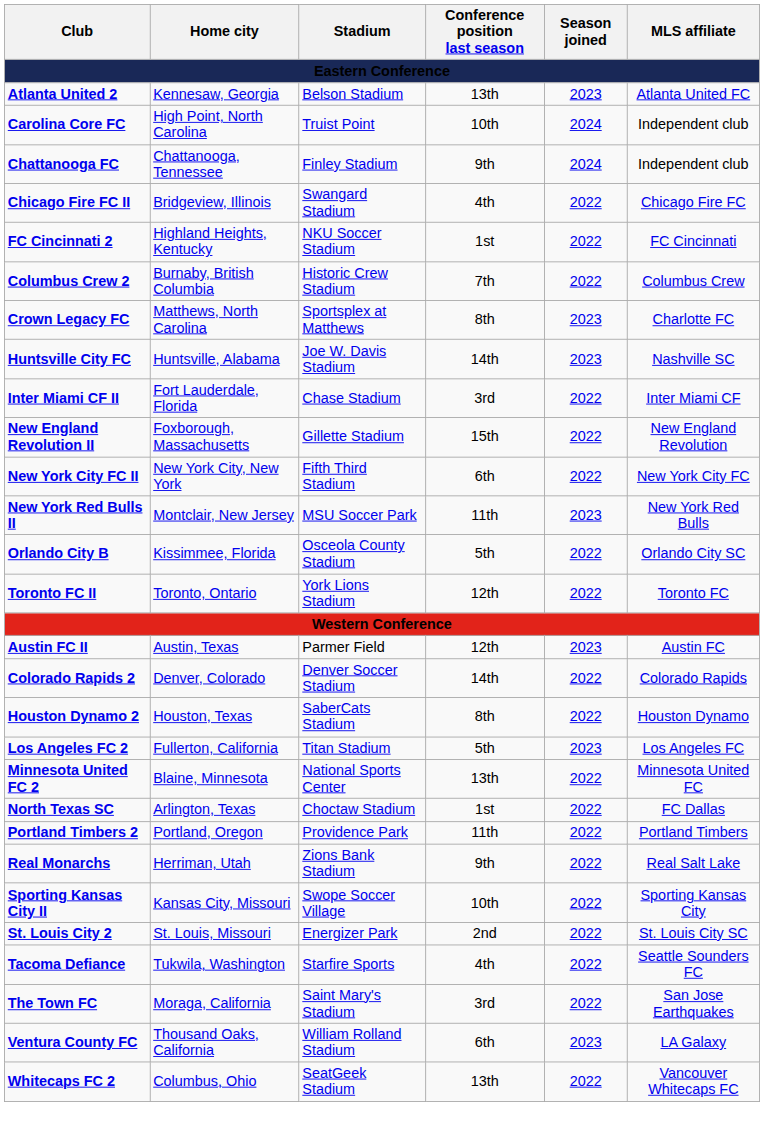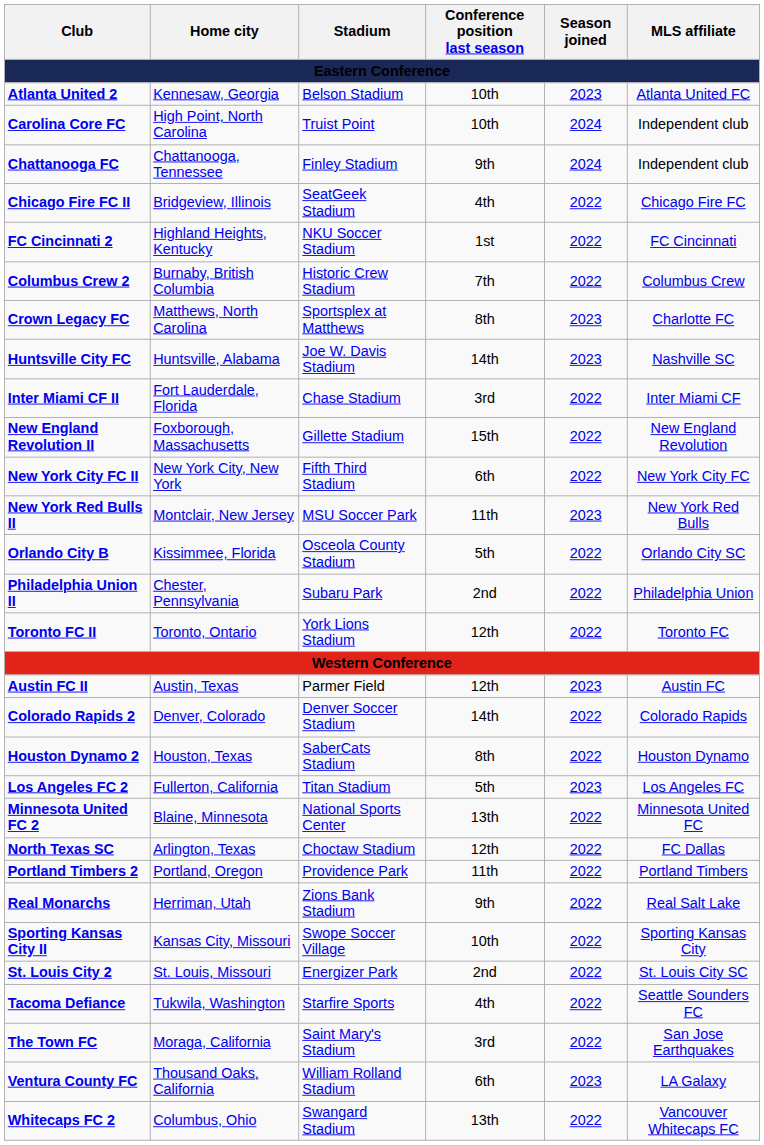Atlanta United 2 | Conference position last season: 13th -> 10th
Chicago Fire FC II | Stadium: Swangard Stadium -> SeatGeek Stadium
+ row: Philadelphia Union II | Chester, Pennsylvania | Subaru Park | 2nd | 2022 | Philadelphia Union
North Texas SC | Conference position last season: 1st -> 12th
Whitecaps FC 2 | Stadium: SeatGeek Stadium -> Swangard Stadium
